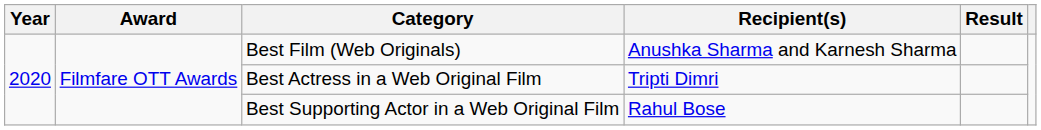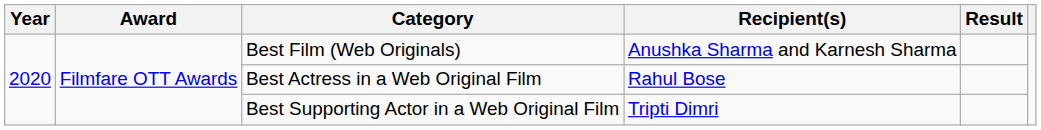Best Actress in a Web Original Film | Recipient(s): Tripti Dimri -> Rahul Bose
Best Supporting Actor in a Web Original Film | Recipient(s): Rahul Bose -> Tripti Dimri
